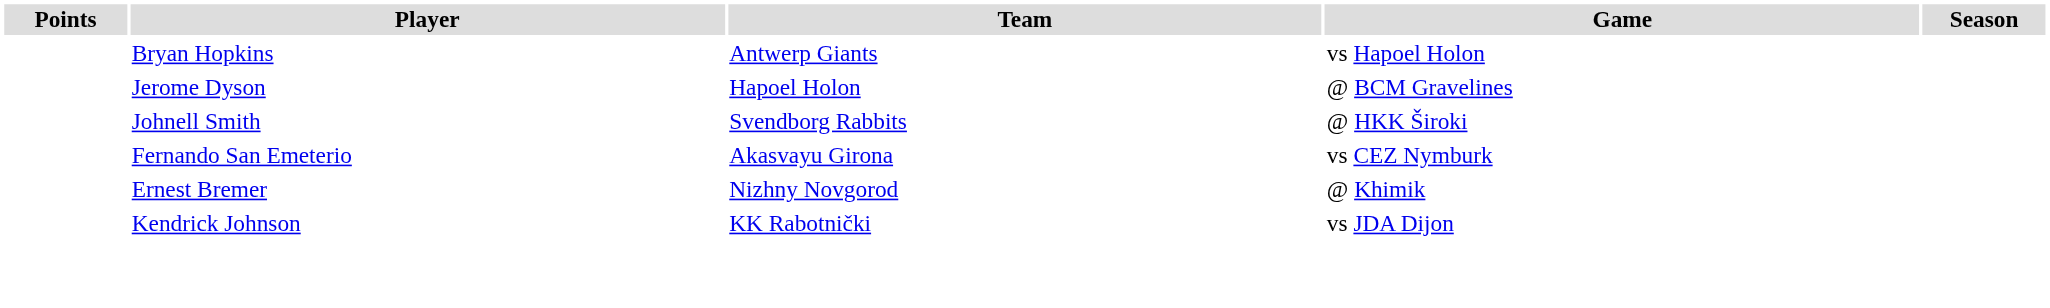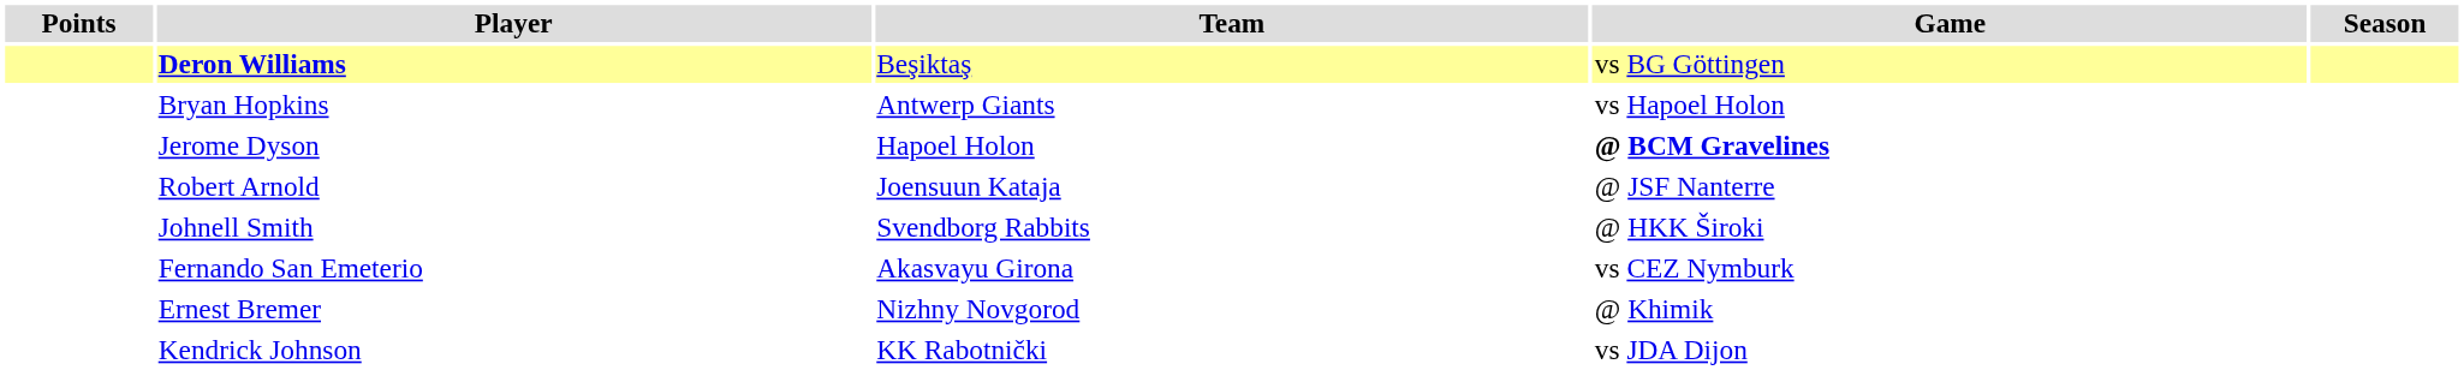+ row: Deron Williams | Beşiktaş | vs BG Göttingen
Jerome Dyson | Game: normal -> bold
+ row: Robert Arnold | Joensuun Kataja | @ JSF Nanterre
